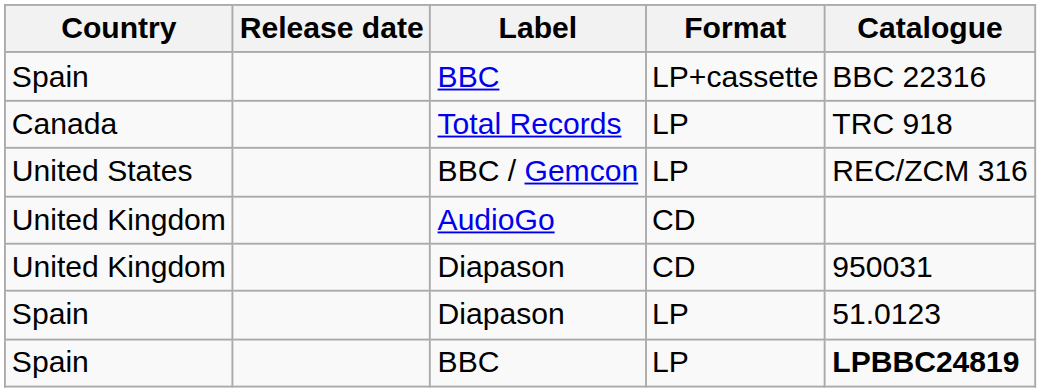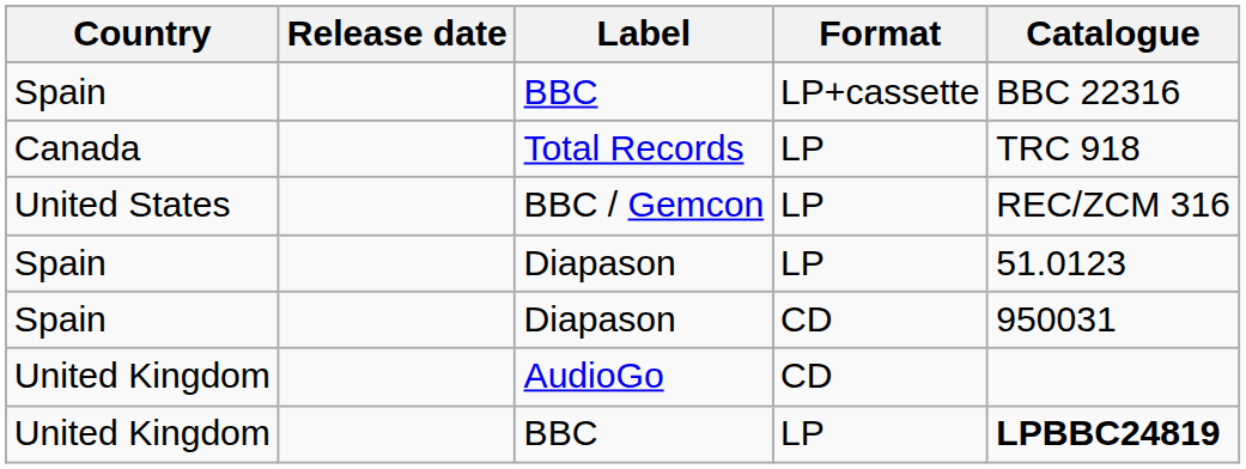rows swapped: Diapason / LP <-> AudioGo
Diapason / CD | Country: United Kingdom -> Spain
BBC / LP | Country: Spain -> United Kingdom
